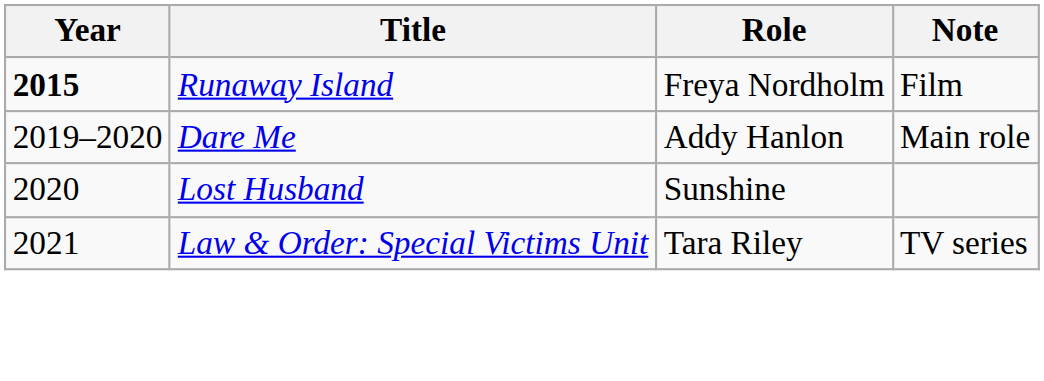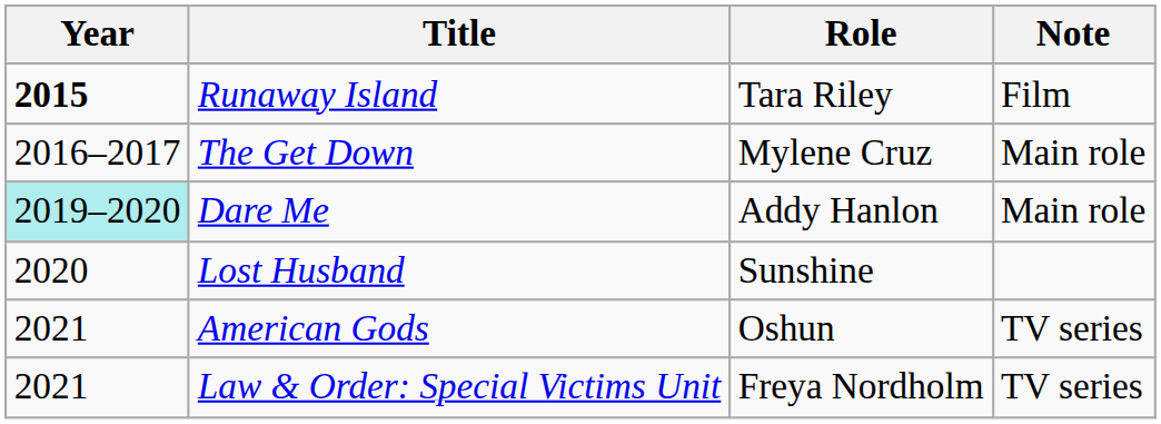Runaway Island | Role: Freya Nordholm -> Tara Riley
+ row: 2016–2017 | The Get Down | Mylene Cruz | Main role
Dare Me | Year: no background -> paleturquoise background
+ row: 2021 | American Gods | Oshun | TV series
Law & Order: Special Victims Unit | Role: Tara Riley -> Freya Nordholm
